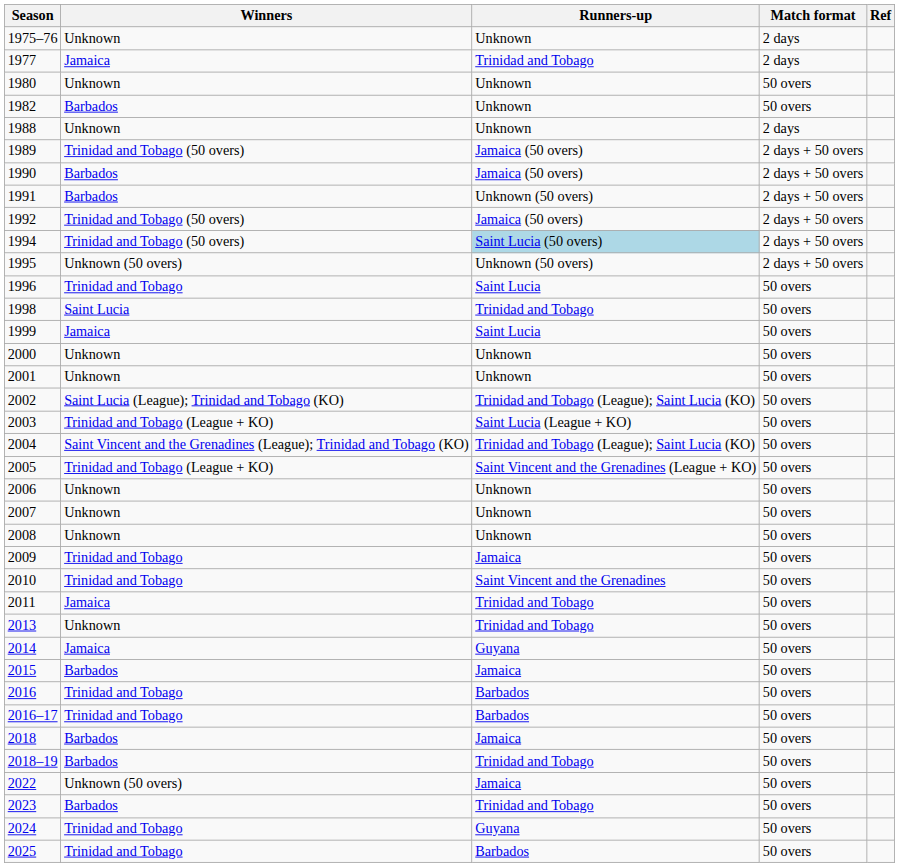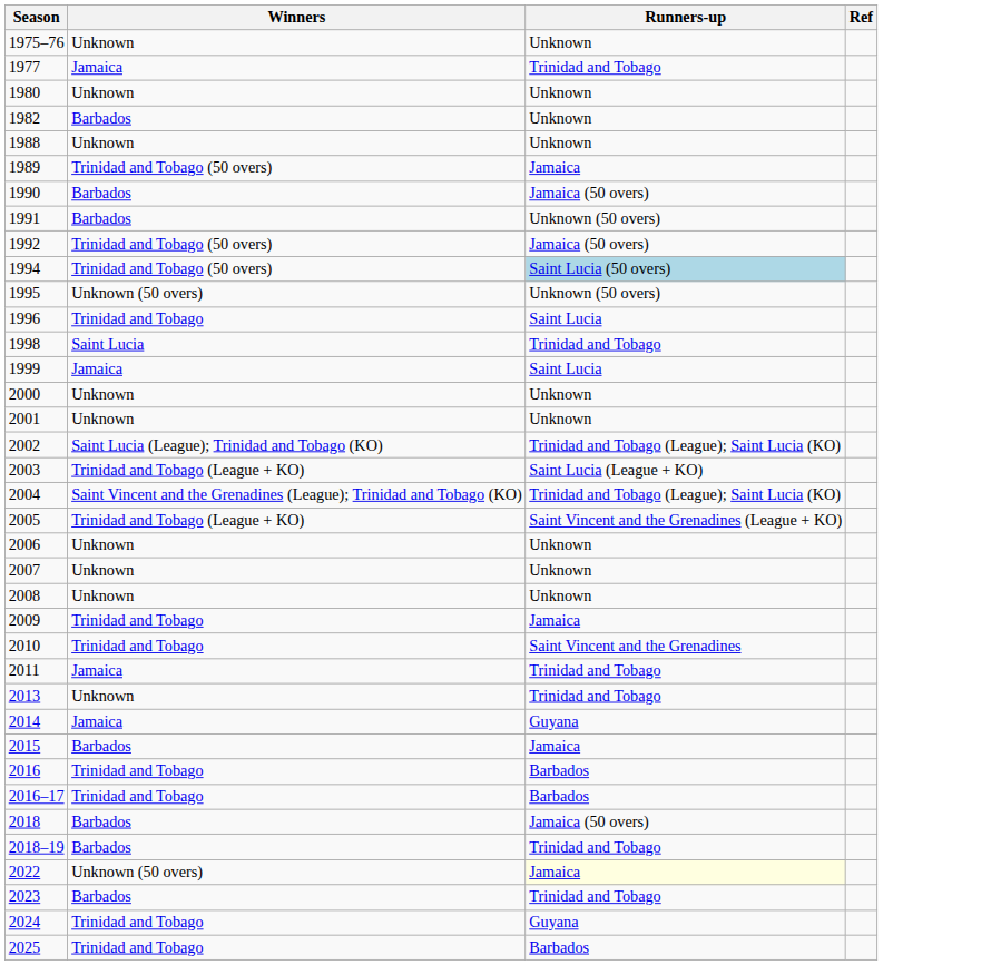- column: Match format | 2 days | 2 days | 50 overs | 50 overs | 2 days | 2 days + 50 overs | 2 days + 50 overs | 2 days + 50 overs | 2 days + 50 overs | 2 days + 50 overs | 2 days + 50 overs | 50 overs | 50 overs | 50 overs | 50 overs | 50 overs | 50 overs | 50 overs | 50 overs | 50 overs | 50 overs | 50 overs | 50 overs | 50 overs | 50 overs | 50 overs | 50 overs | 50 overs | 50 overs | 50 overs | 50 overs | 50 overs | 50 overs | 50 overs | 50 overs | 50 overs | 50 overs
1989 | Runners-up: Jamaica (50 overs) -> Jamaica
2018 | Runners-up: Jamaica -> Jamaica (50 overs)
2022 | Runners-up: no background -> lightyellow background
